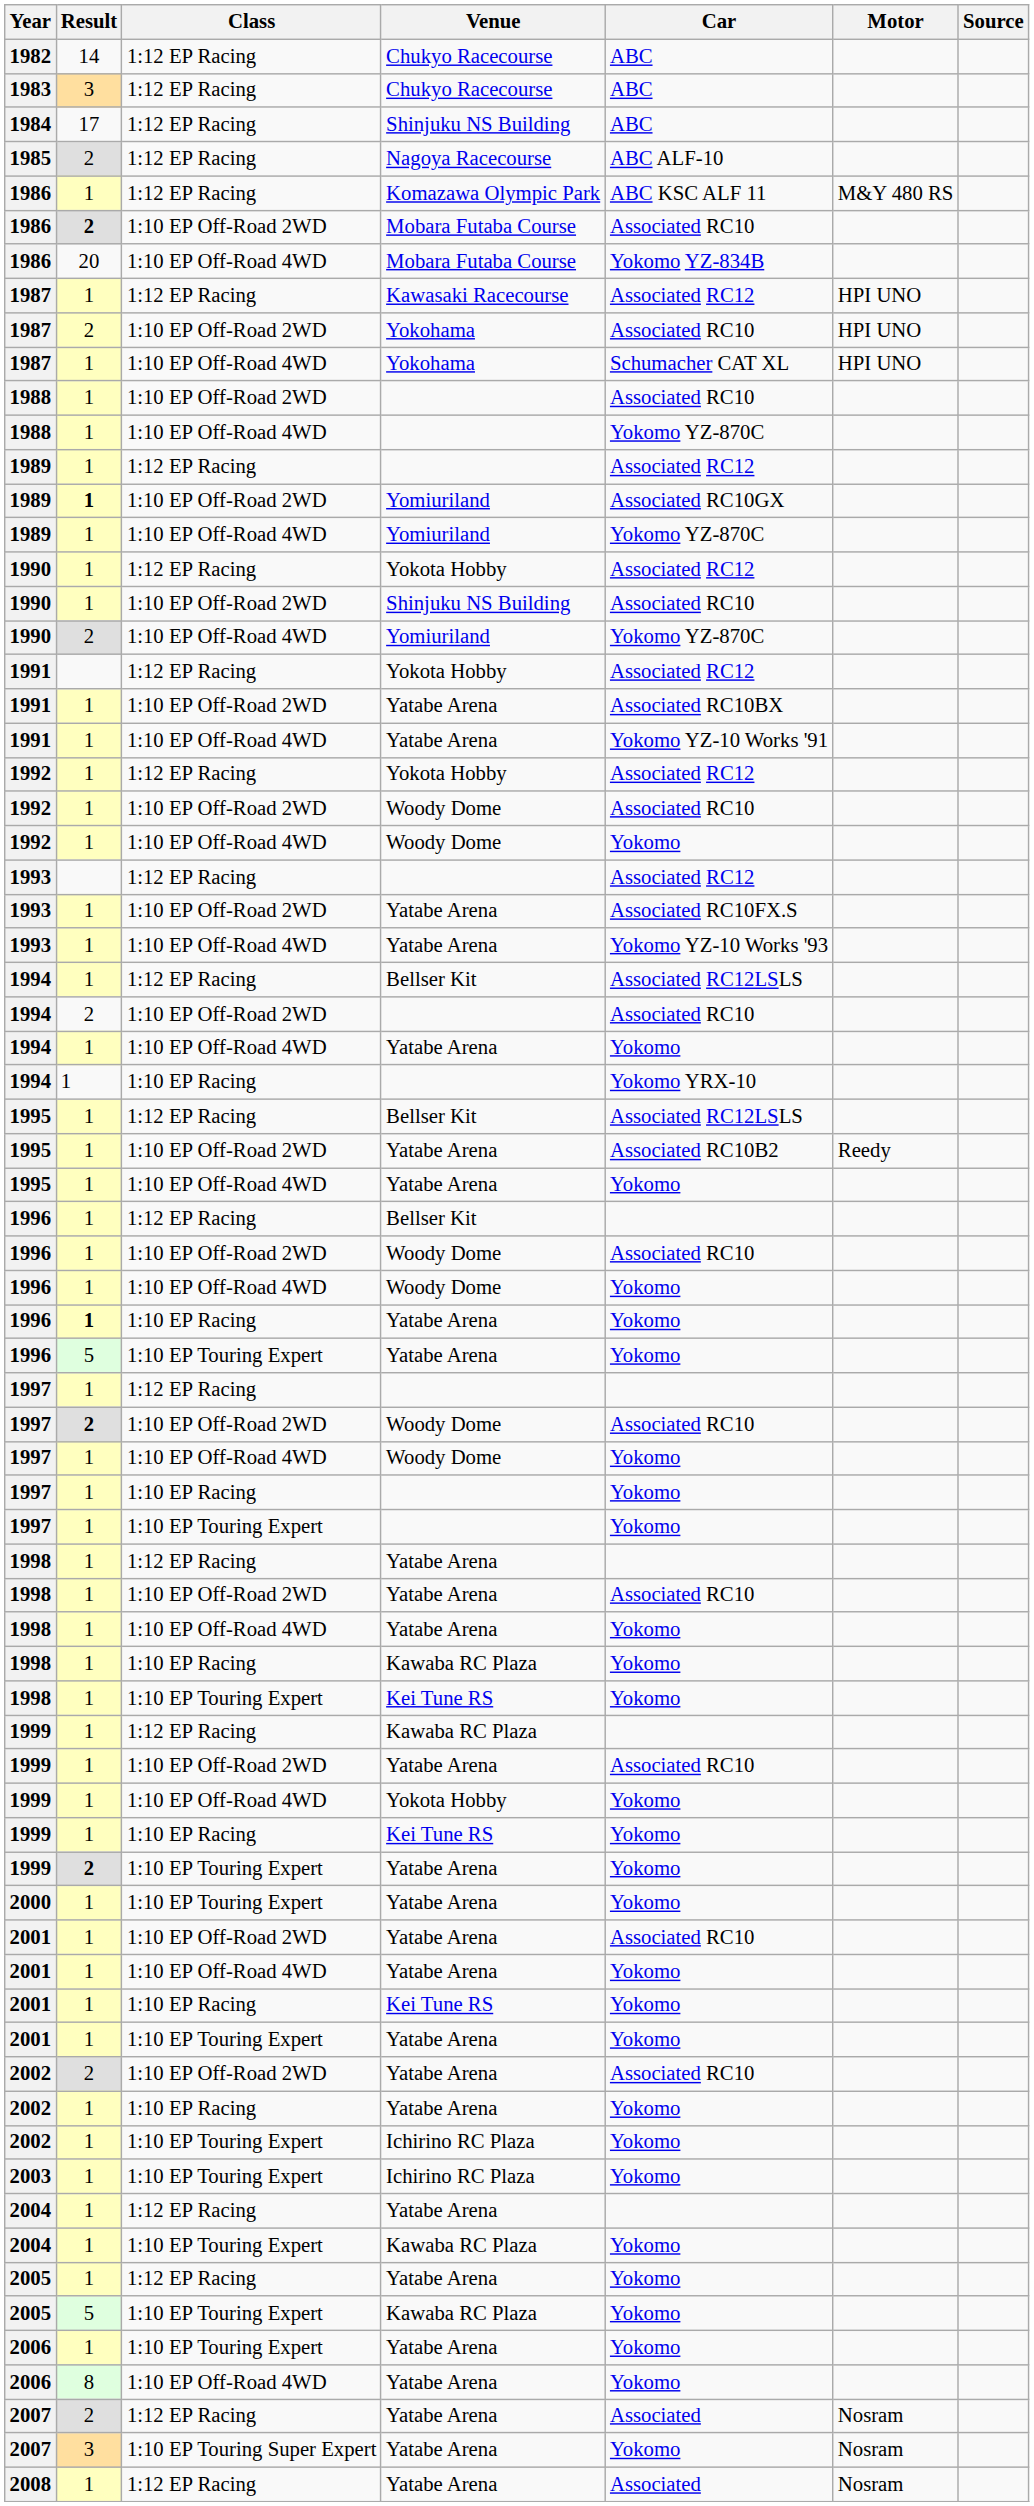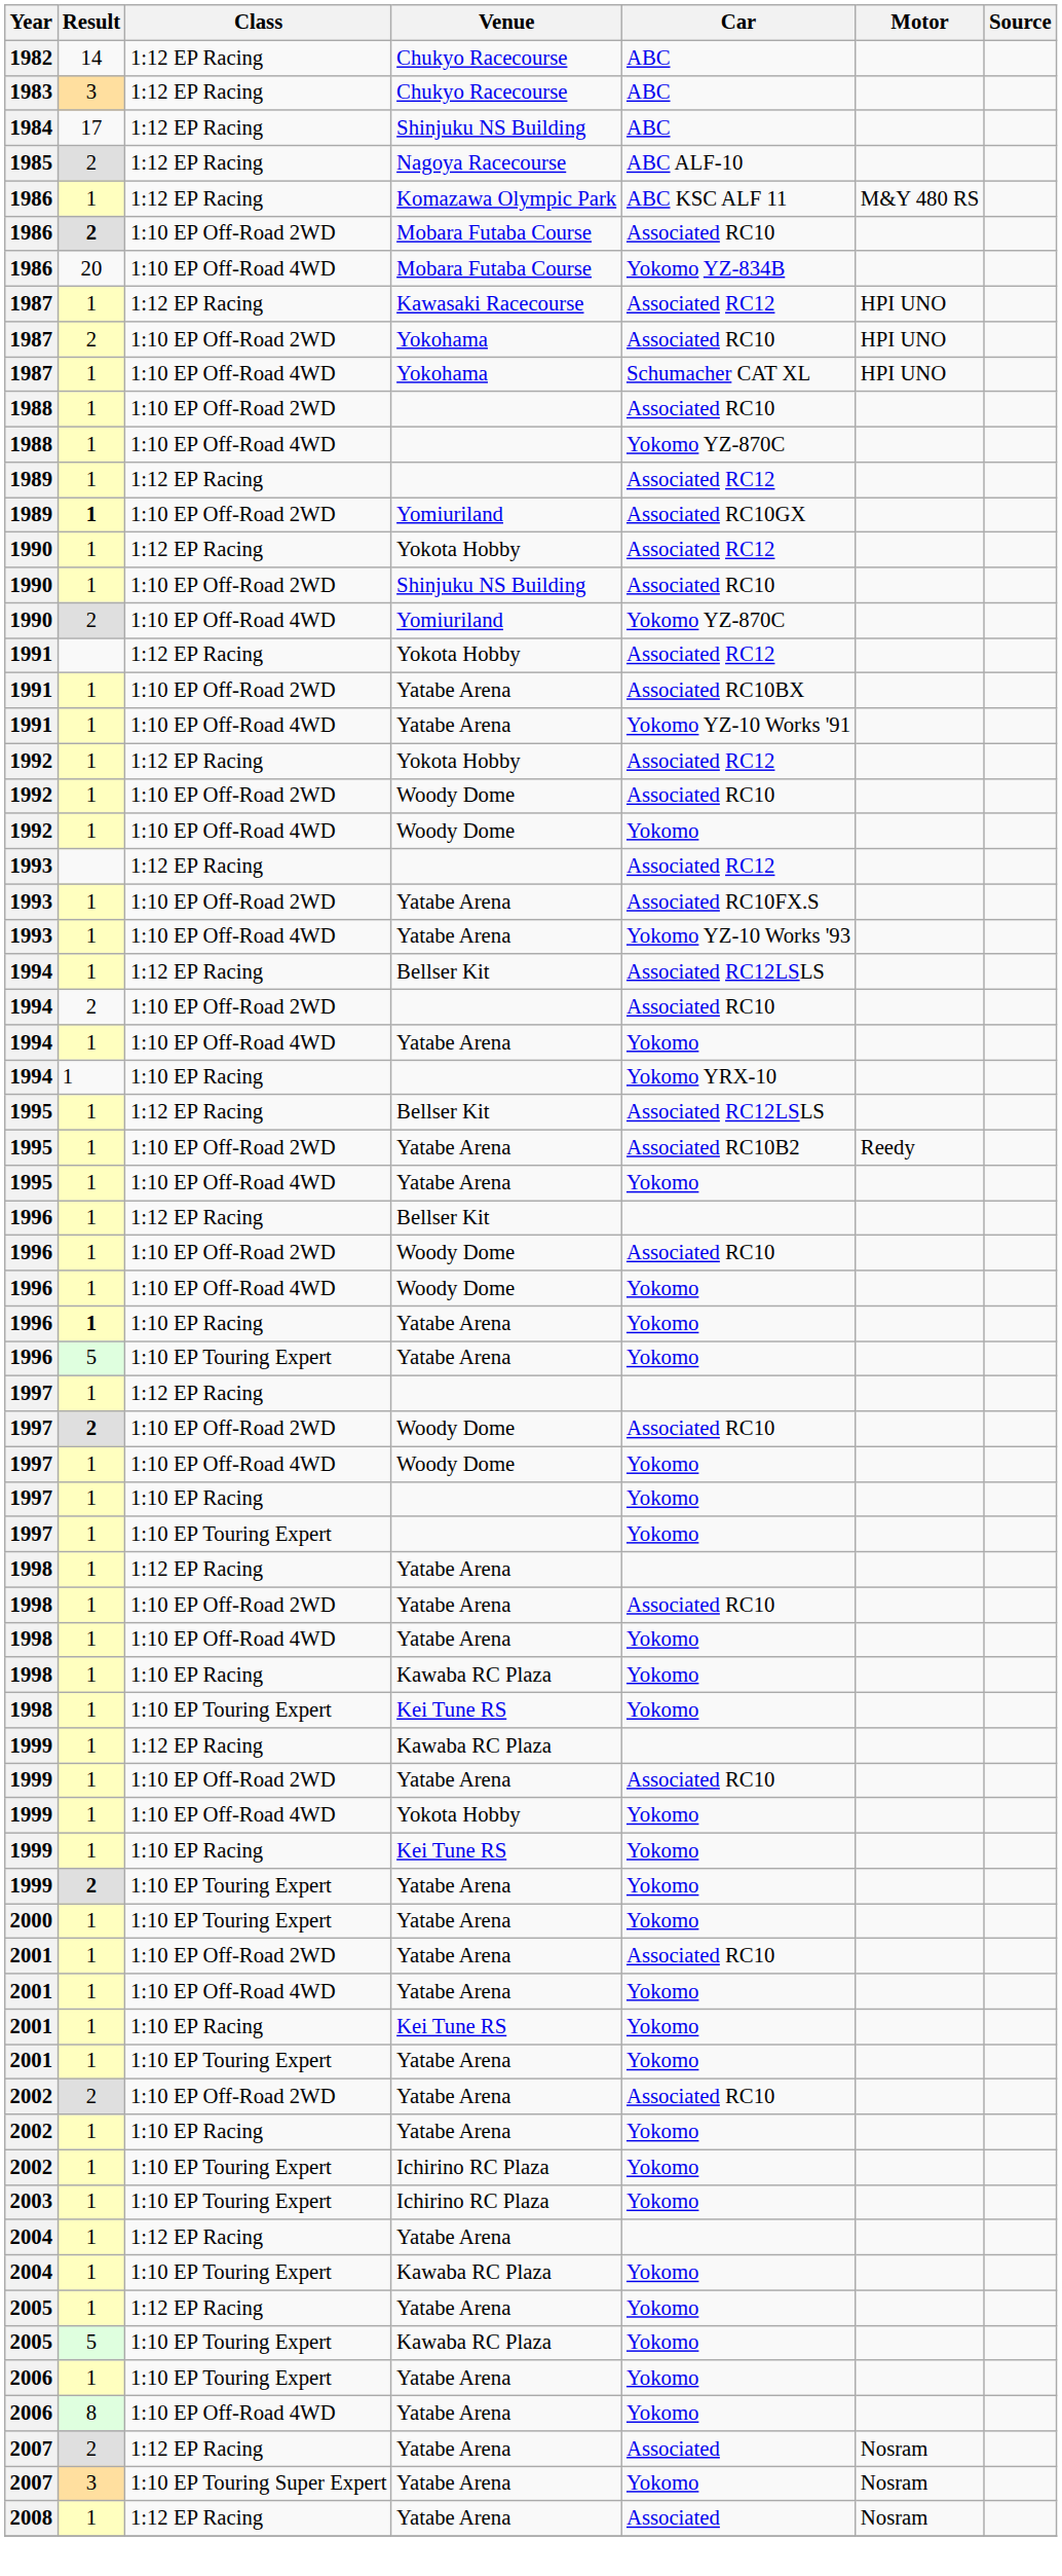- row: 1989 | 1 | 1:10 EP Off-Road 4WD | Yomiuriland | Yokomo YZ-870C
